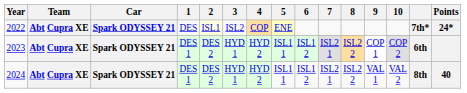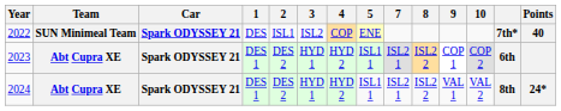- column: 6 | ISL1 2 | ISL1 2
2022 | Team: Abt Cupra XE -> SUN Minimeal Team
2022 | 2: lightyellow background -> no background
2022 | Points: 24* -> 40
2024 | Points: 40 -> 24*
